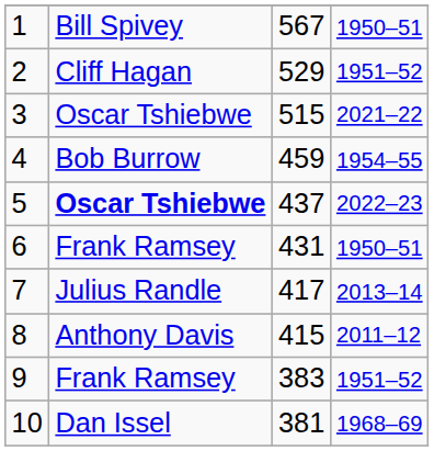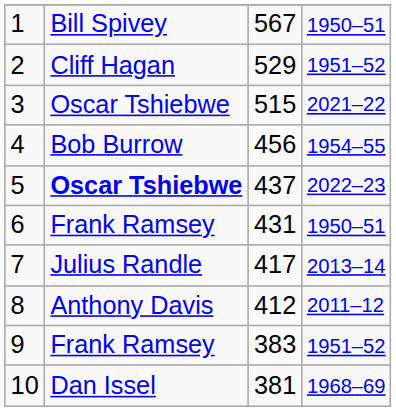4 | column 3: 459 -> 456
8 | column 3: 415 -> 412
